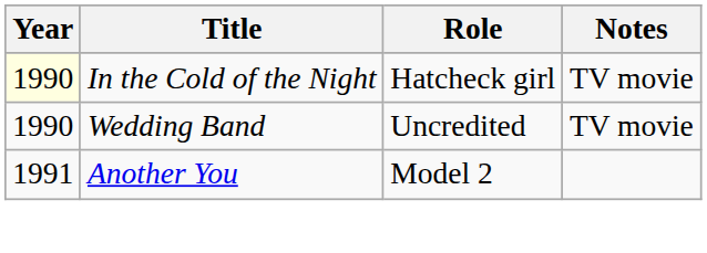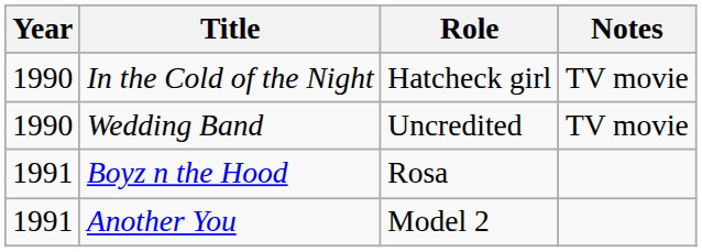In the Cold of the Night | Year: lightyellow background -> no background
+ row: 1991 | Boyz n the Hood | Rosa
